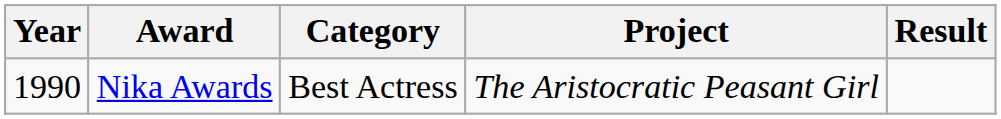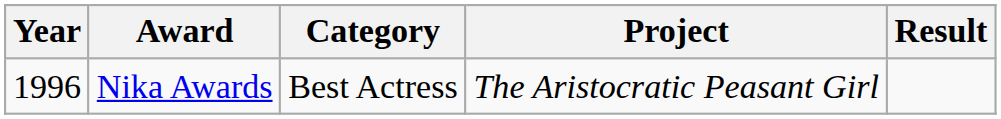Nika Awards | Year: 1990 -> 1996
